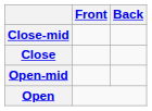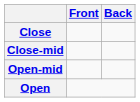rows swapped: Close <-> Close-mid
